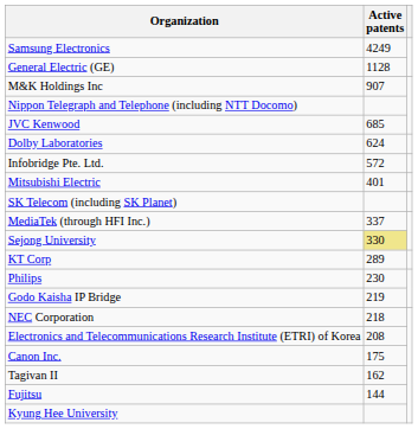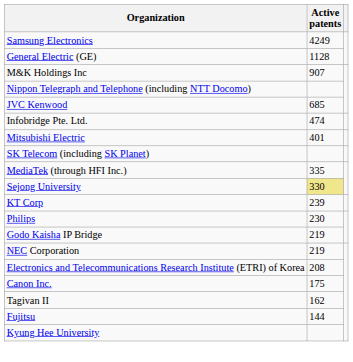- row: Dolby Laboratories | 624
Infobridge Pte. Ltd. | Active patents: 572 -> 474
MediaTek (through HFI Inc.) | Active patents: 337 -> 335
KT Corp | Active patents: 289 -> 239
NEC Corporation | Active patents: 218 -> 219
